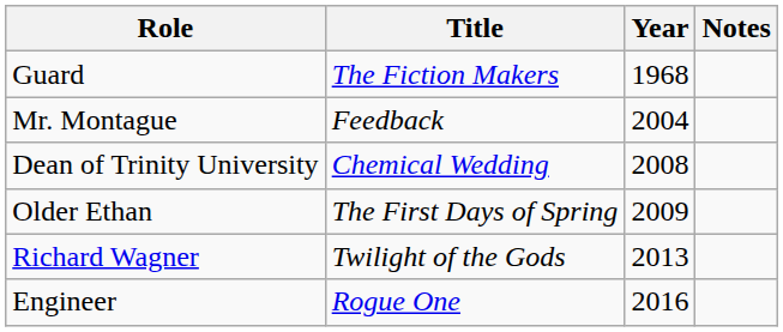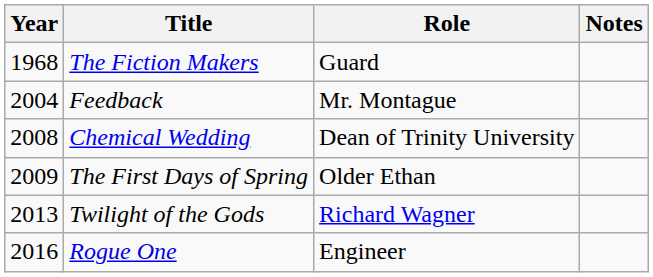columns swapped: Year <-> Role
